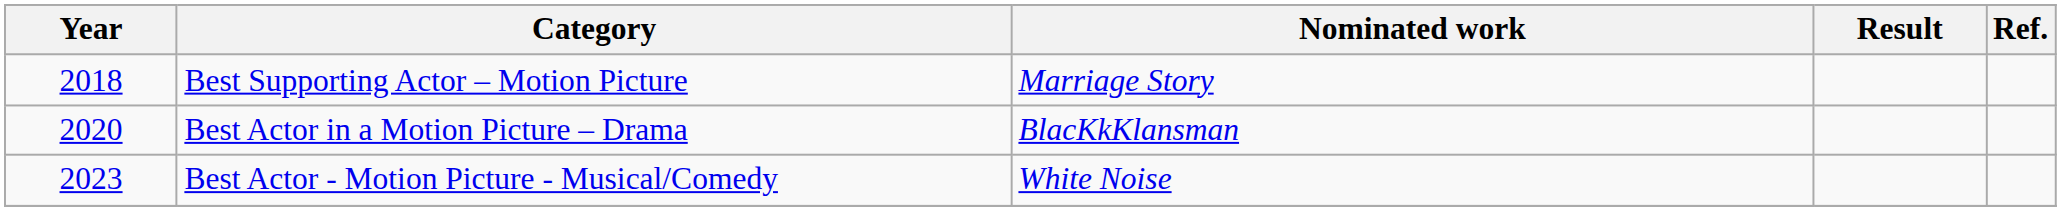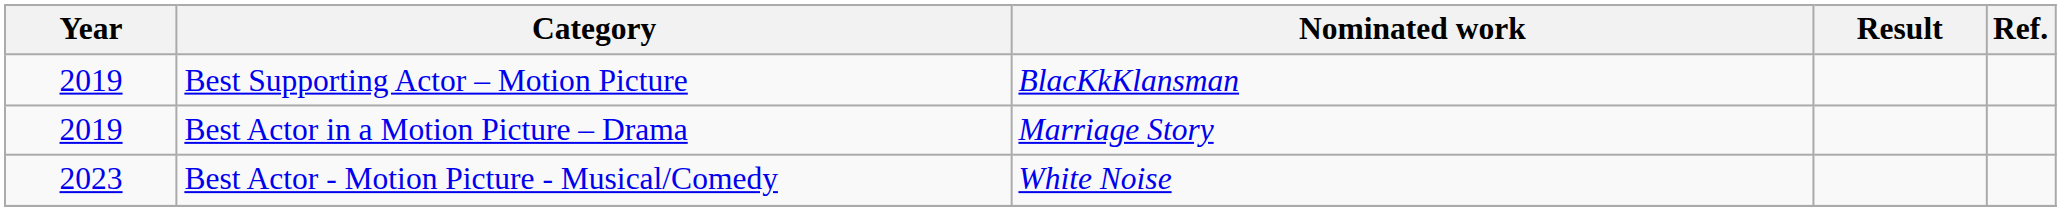Best Supporting Actor – Motion Picture | Year: 2018 -> 2019
Best Supporting Actor – Motion Picture | Nominated work: Marriage Story -> BlacKkKlansman
Best Actor in a Motion Picture – Drama | Year: 2020 -> 2019
Best Actor in a Motion Picture – Drama | Nominated work: BlacKkKlansman -> Marriage Story
